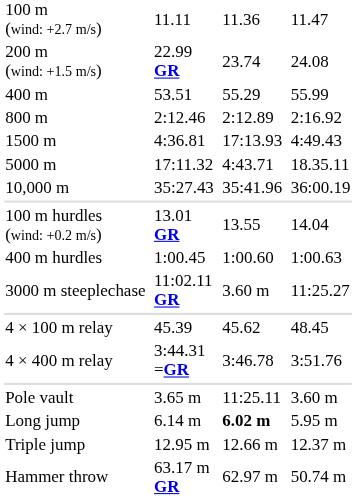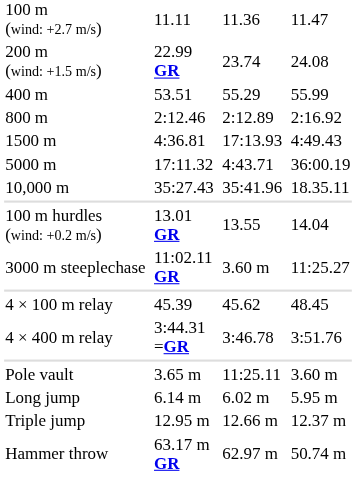5000 m | column 7: 18.35.11 -> 36:00.19
10,000 m | column 7: 36:00.19 -> 18.35.11
- row: 400 m hurdles | 1:00.45 | 1:00.60 | 1:00.63
Long jump | column 5: bold -> normal
